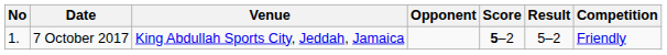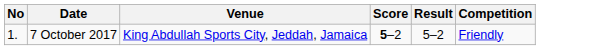- column: Opponent
